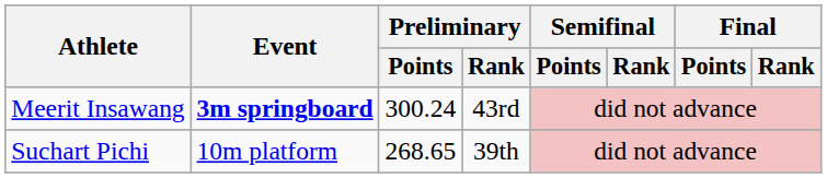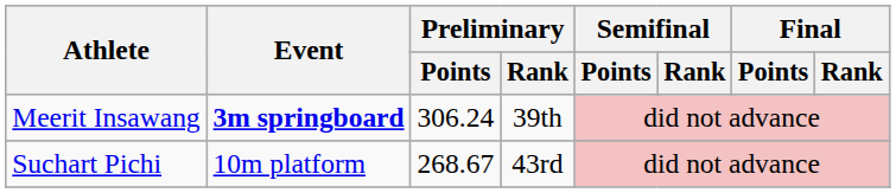Meerit Insawang | Preliminary / Points: 300.24 -> 306.24
Meerit Insawang | Preliminary / Rank: 43rd -> 39th
Suchart Pichi | Preliminary / Points: 268.65 -> 268.67
Suchart Pichi | Preliminary / Rank: 39th -> 43rd
